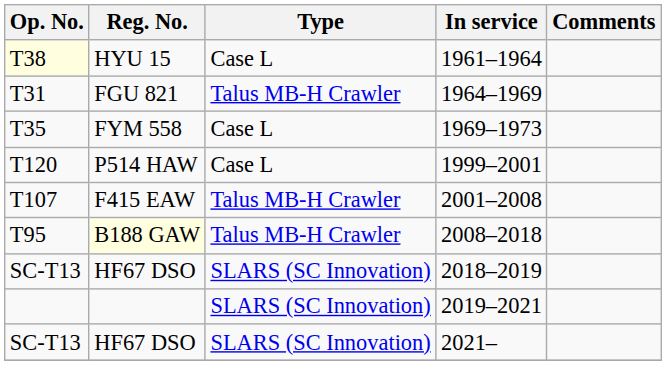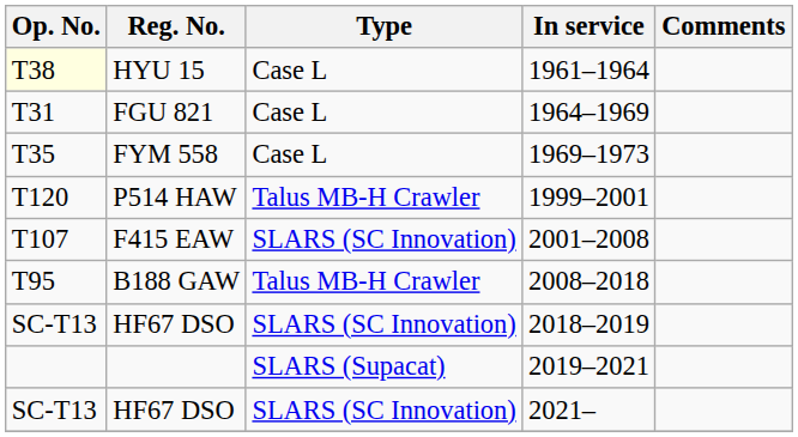1964–1969 | Type: Talus MB-H Crawler -> Case L
1999–2001 | Type: Case L -> Talus MB-H Crawler
2001–2008 | Type: Talus MB-H Crawler -> SLARS (SC Innovation)
2008–2018 | Reg. No.: lightyellow background -> no background
2019–2021 | Type: SLARS (SC Innovation) -> SLARS (Supacat)
